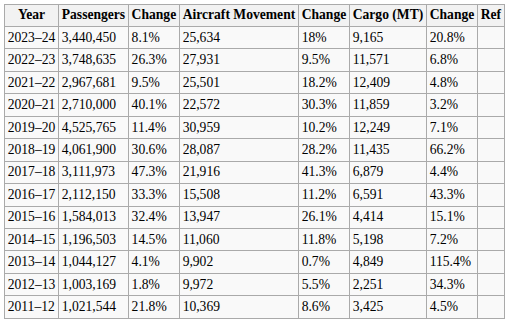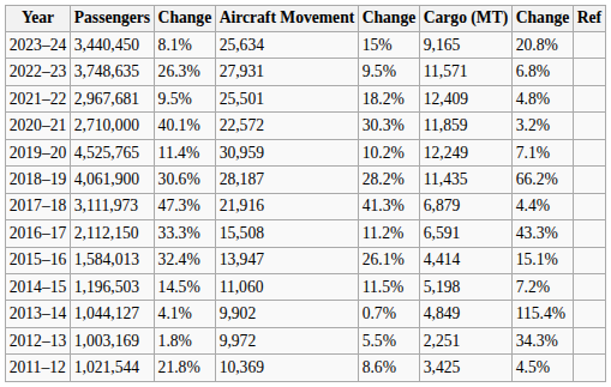2023–24 | column 5: 18% -> 15%
2018–19 | Aircraft Movement: 28,087 -> 28,187
2014–15 | column 5: 11.8% -> 11.5%
